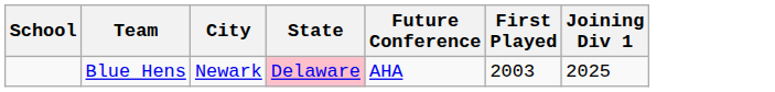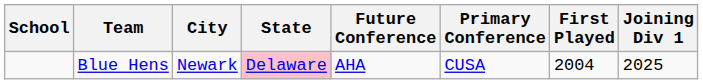+ column: Primary Conference | CUSA
Blue Hens | First Played: 2003 -> 2004
